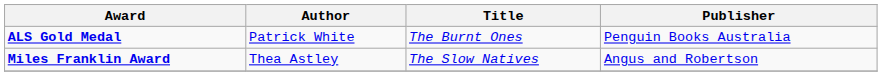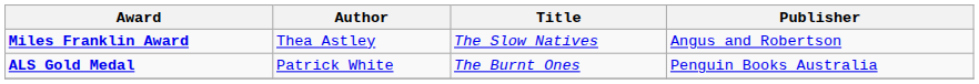rows swapped: ALS Gold Medal <-> Miles Franklin Award
